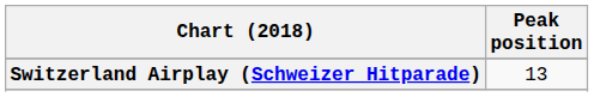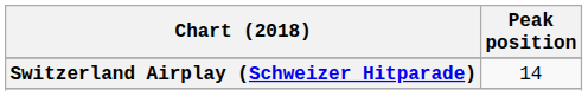Switzerland Airplay (Schweizer Hitparade) | Peak position: 13 -> 14
